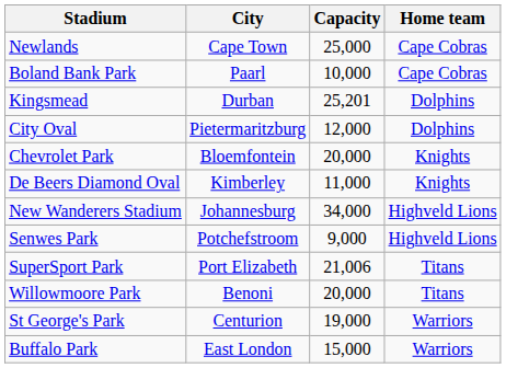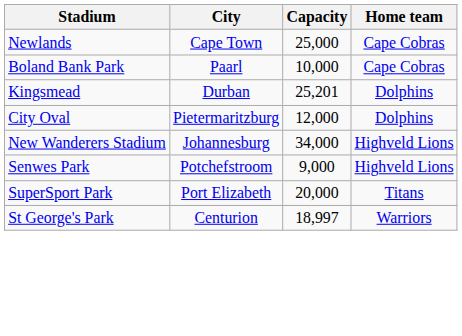- row: Chevrolet Park | Bloemfontein | 20,000 | Knights
- row: De Beers Diamond Oval | Kimberley | 11,000 | Knights
SuperSport Park | Capacity: 21,006 -> 20,000
- row: Willowmoore Park | Benoni | 20,000 | Titans
St George's Park | Capacity: 19,000 -> 18,997
- row: Buffalo Park | East London | 15,000 | Warriors
